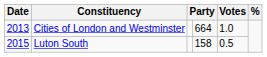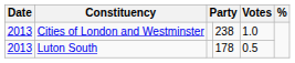Cities of London and Westminster | column 4: 664 -> 238
Luton South | Date: 2015 -> 2013
Luton South | column 4: 158 -> 178
